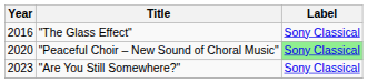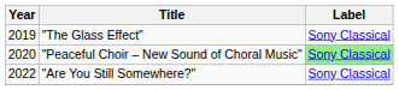"The Glass Effect" | Year: 2016 -> 2019
"Are You Still Somewhere?" | Year: 2023 -> 2022
